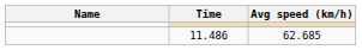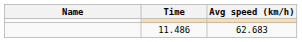11.486 | Avg speed (km/h): 62.685 -> 62.683
